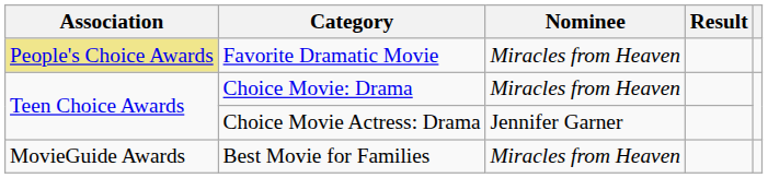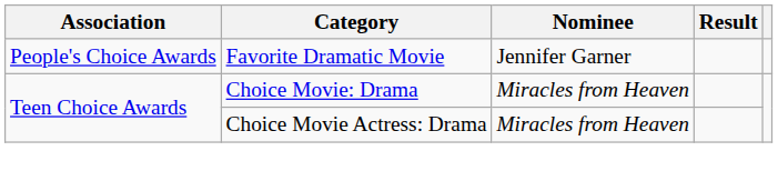Favorite Dramatic Movie | Association: khaki background -> no background
Favorite Dramatic Movie | Nominee: Miracles from Heaven -> Jennifer Garner
Choice Movie Actress: Drama | Nominee: Jennifer Garner -> Miracles from Heaven
- row: MovieGuide Awards | Best Movie for Families | Miracles from Heaven
